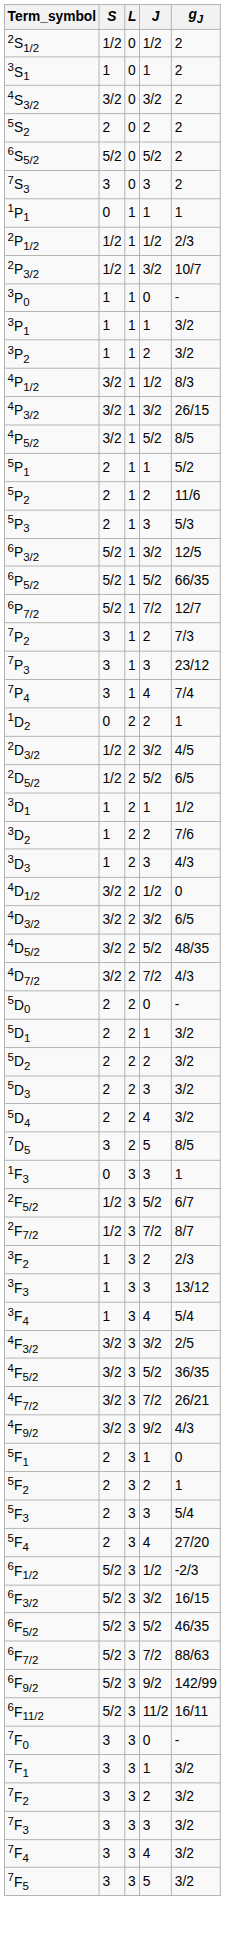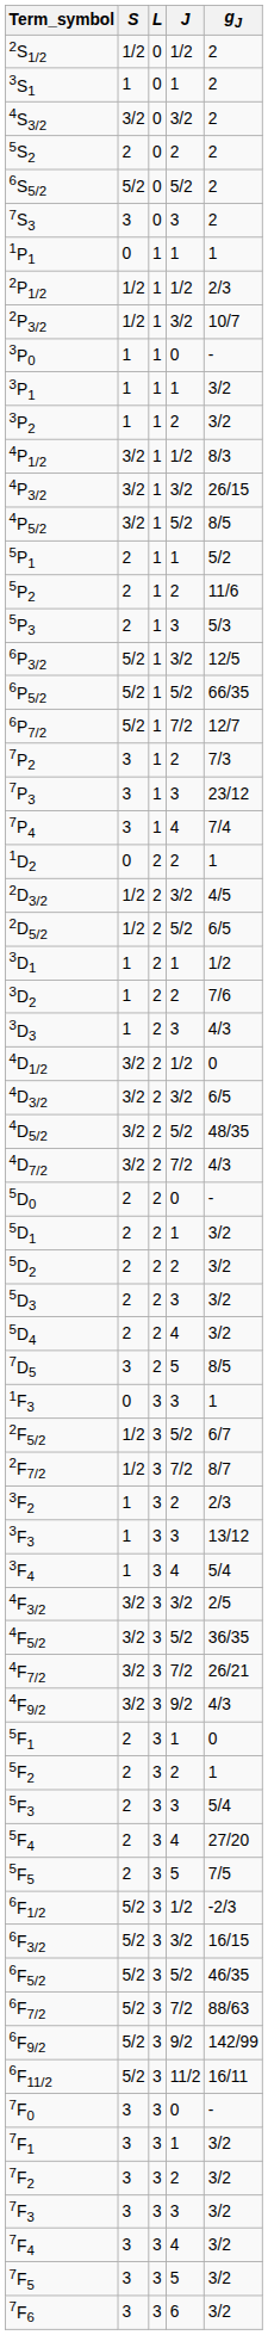+ row: 5F5 | 2 | 3 | 5 | 7/5
+ row: 7F6 | 3 | 3 | 6 | 3/2
